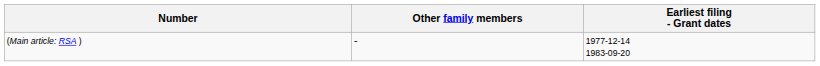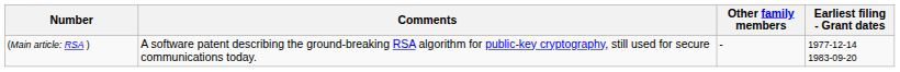+ column: Comments | A software patent describing the ground-breaking RSA algorithm for public-key cryptography, still used for secure communications today.
